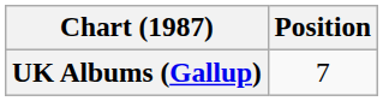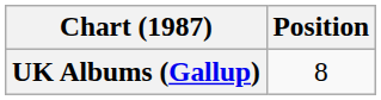UK Albums (Gallup) | Position: 7 -> 8
